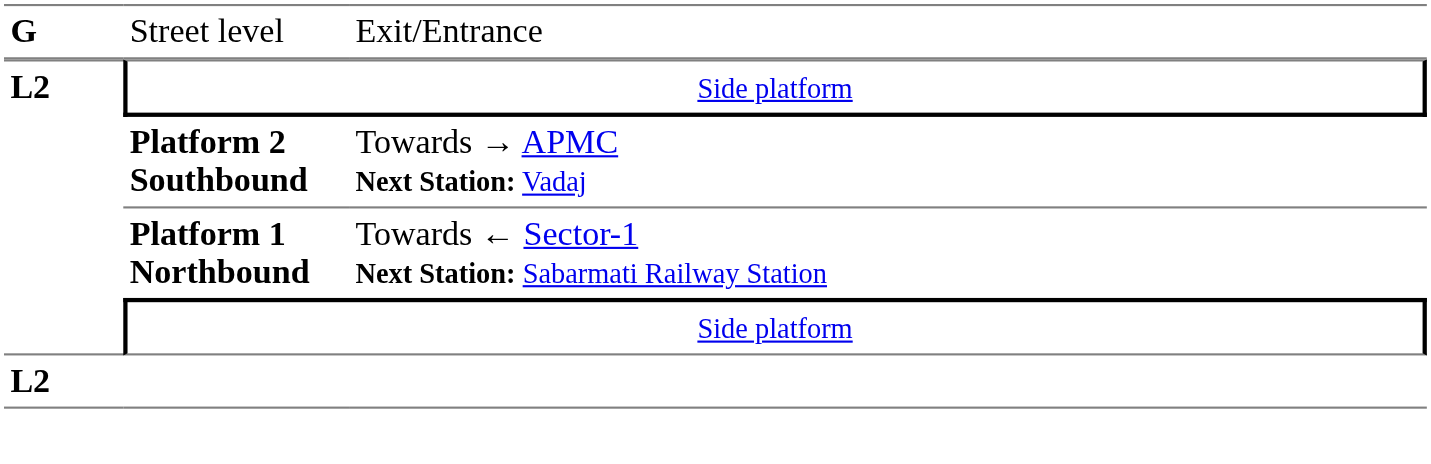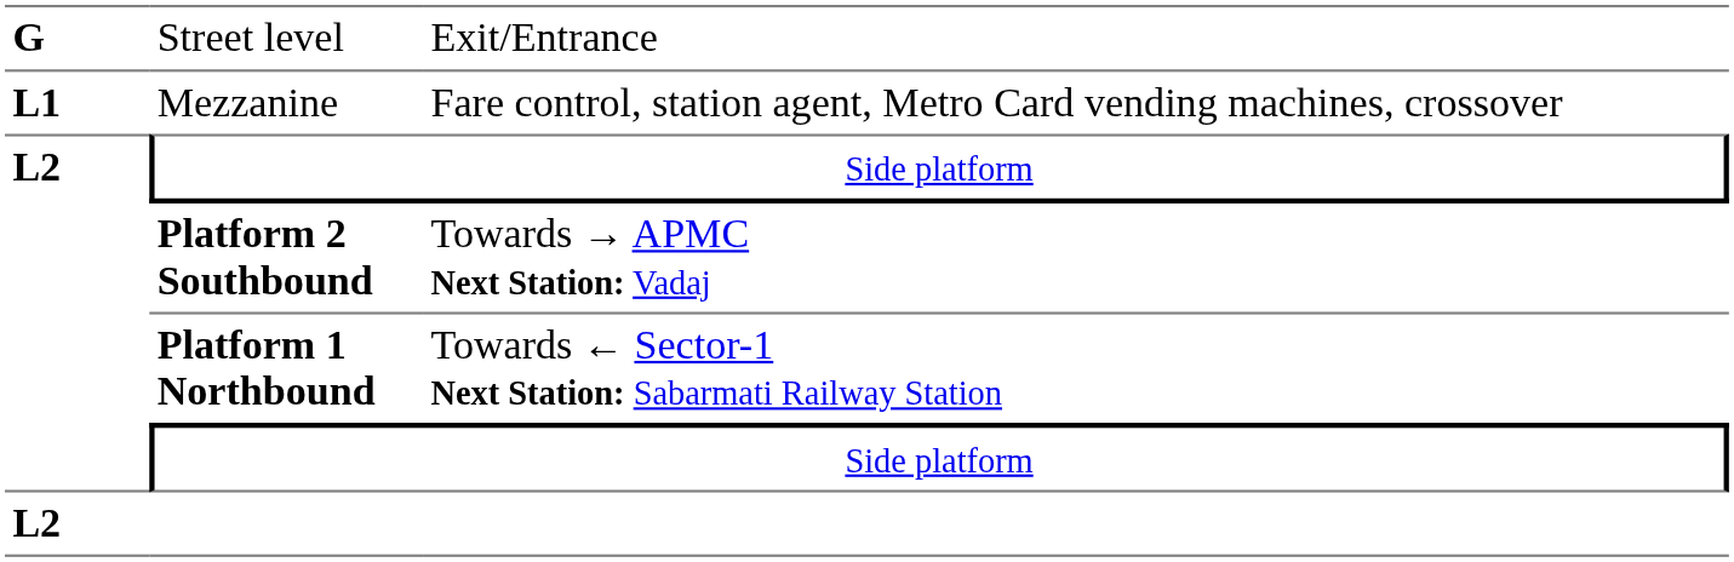+ row: L1 | Mezzanine | Fare control, station agent, Metro Card vending machines, crossover
